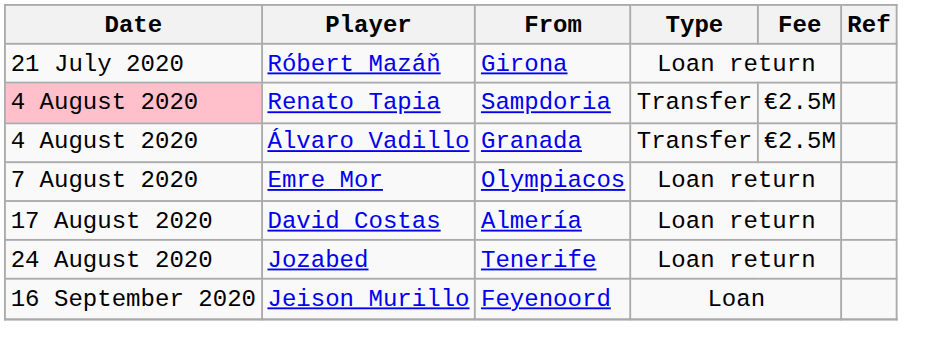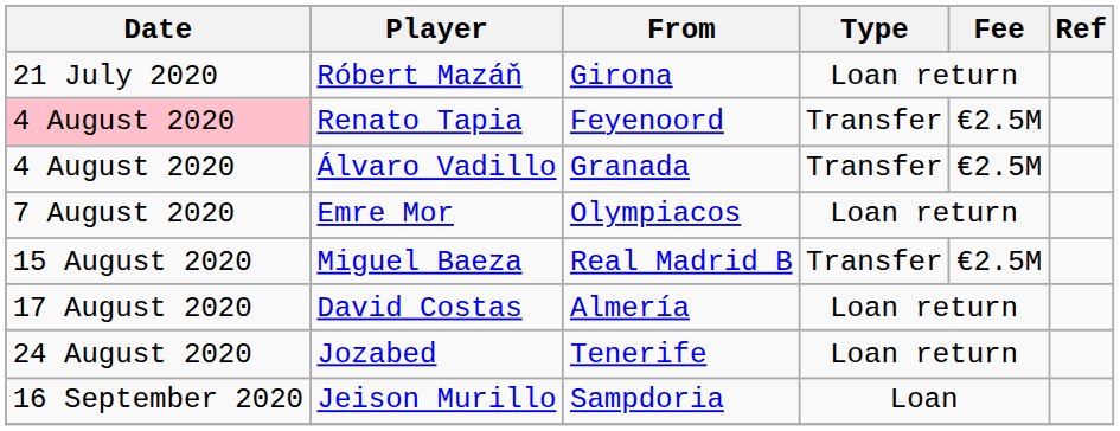Renato Tapia | From: Sampdoria -> Feyenoord
+ row: 15 August 2020 | Miguel Baeza | Real Madrid B | Transfer | €2.5M
Jeison Murillo | From: Feyenoord -> Sampdoria
